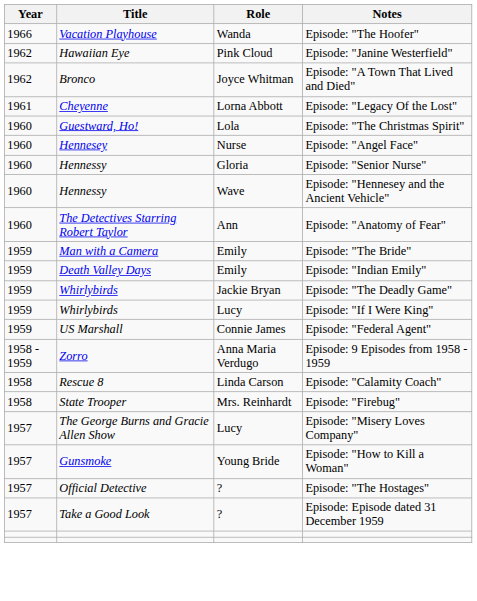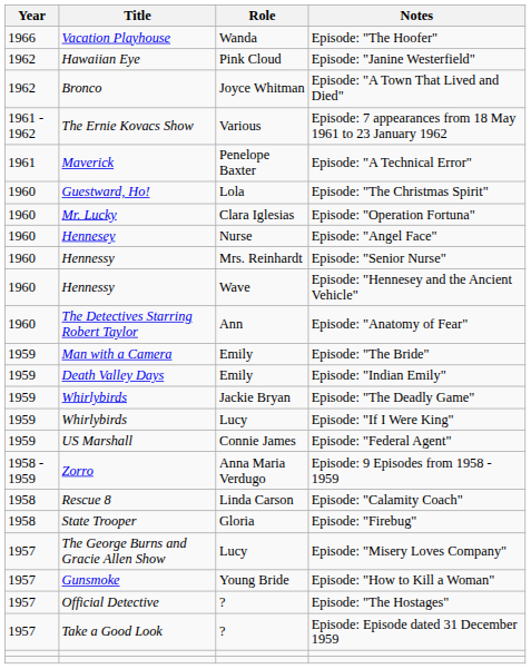+ row: 1961 - 1962 | The Ernie Kovacs Show | Various | Episode: 7 appearances from 18 May 1961 to 23 January 1962
- row: 1961 | Cheyenne | Lorna Abbott | Episode: "Legacy Of the Lost"
+ row: 1961 | Maverick | Penelope Baxter | Episode: "A Technical Error"
+ row: 1960 | Mr. Lucky | Clara Iglesias | Episode: "Operation Fortuna"
Episode: "Senior Nurse" | Role: Gloria -> Mrs. Reinhardt
Episode: "Firebug" | Role: Mrs. Reinhardt -> Gloria
